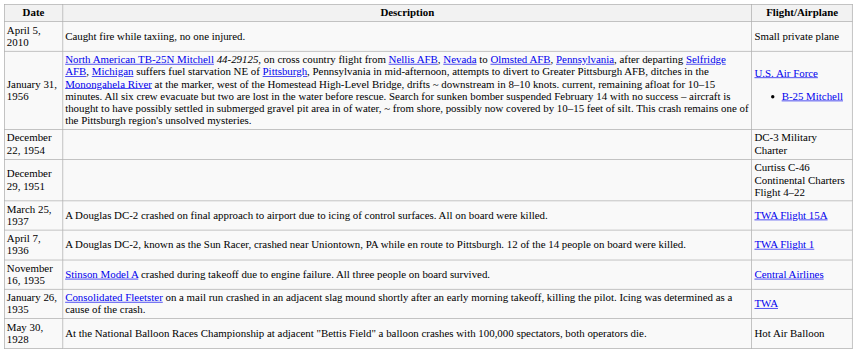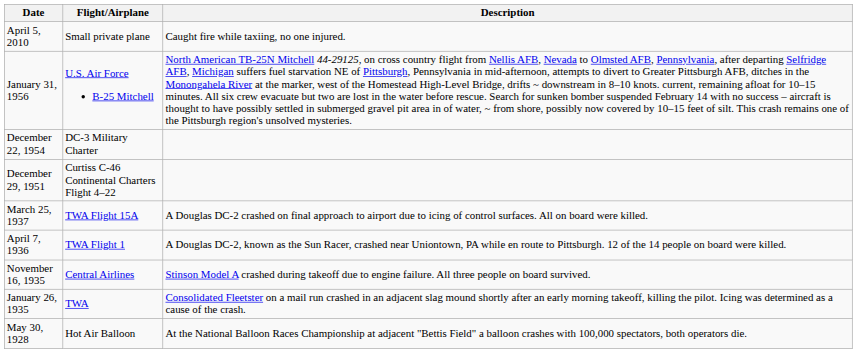columns swapped: Flight/Airplane <-> Description
